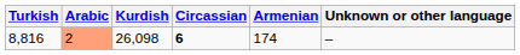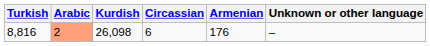8,816 | Circassian: bold -> normal
8,816 | Armenian: 174 -> 176
